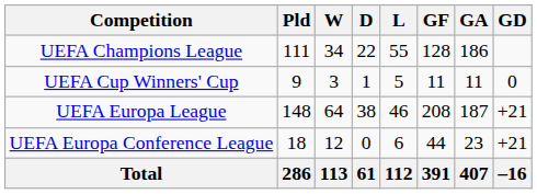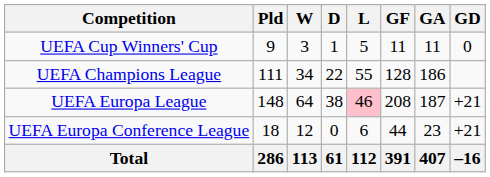rows swapped: UEFA Champions League <-> UEFA Cup Winners' Cup
UEFA Europa League | L: no background -> pink background
